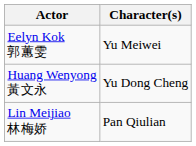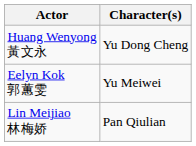rows swapped: Eelyn Kok 郭蕙雯 <-> Huang Wenyong 黃文永
